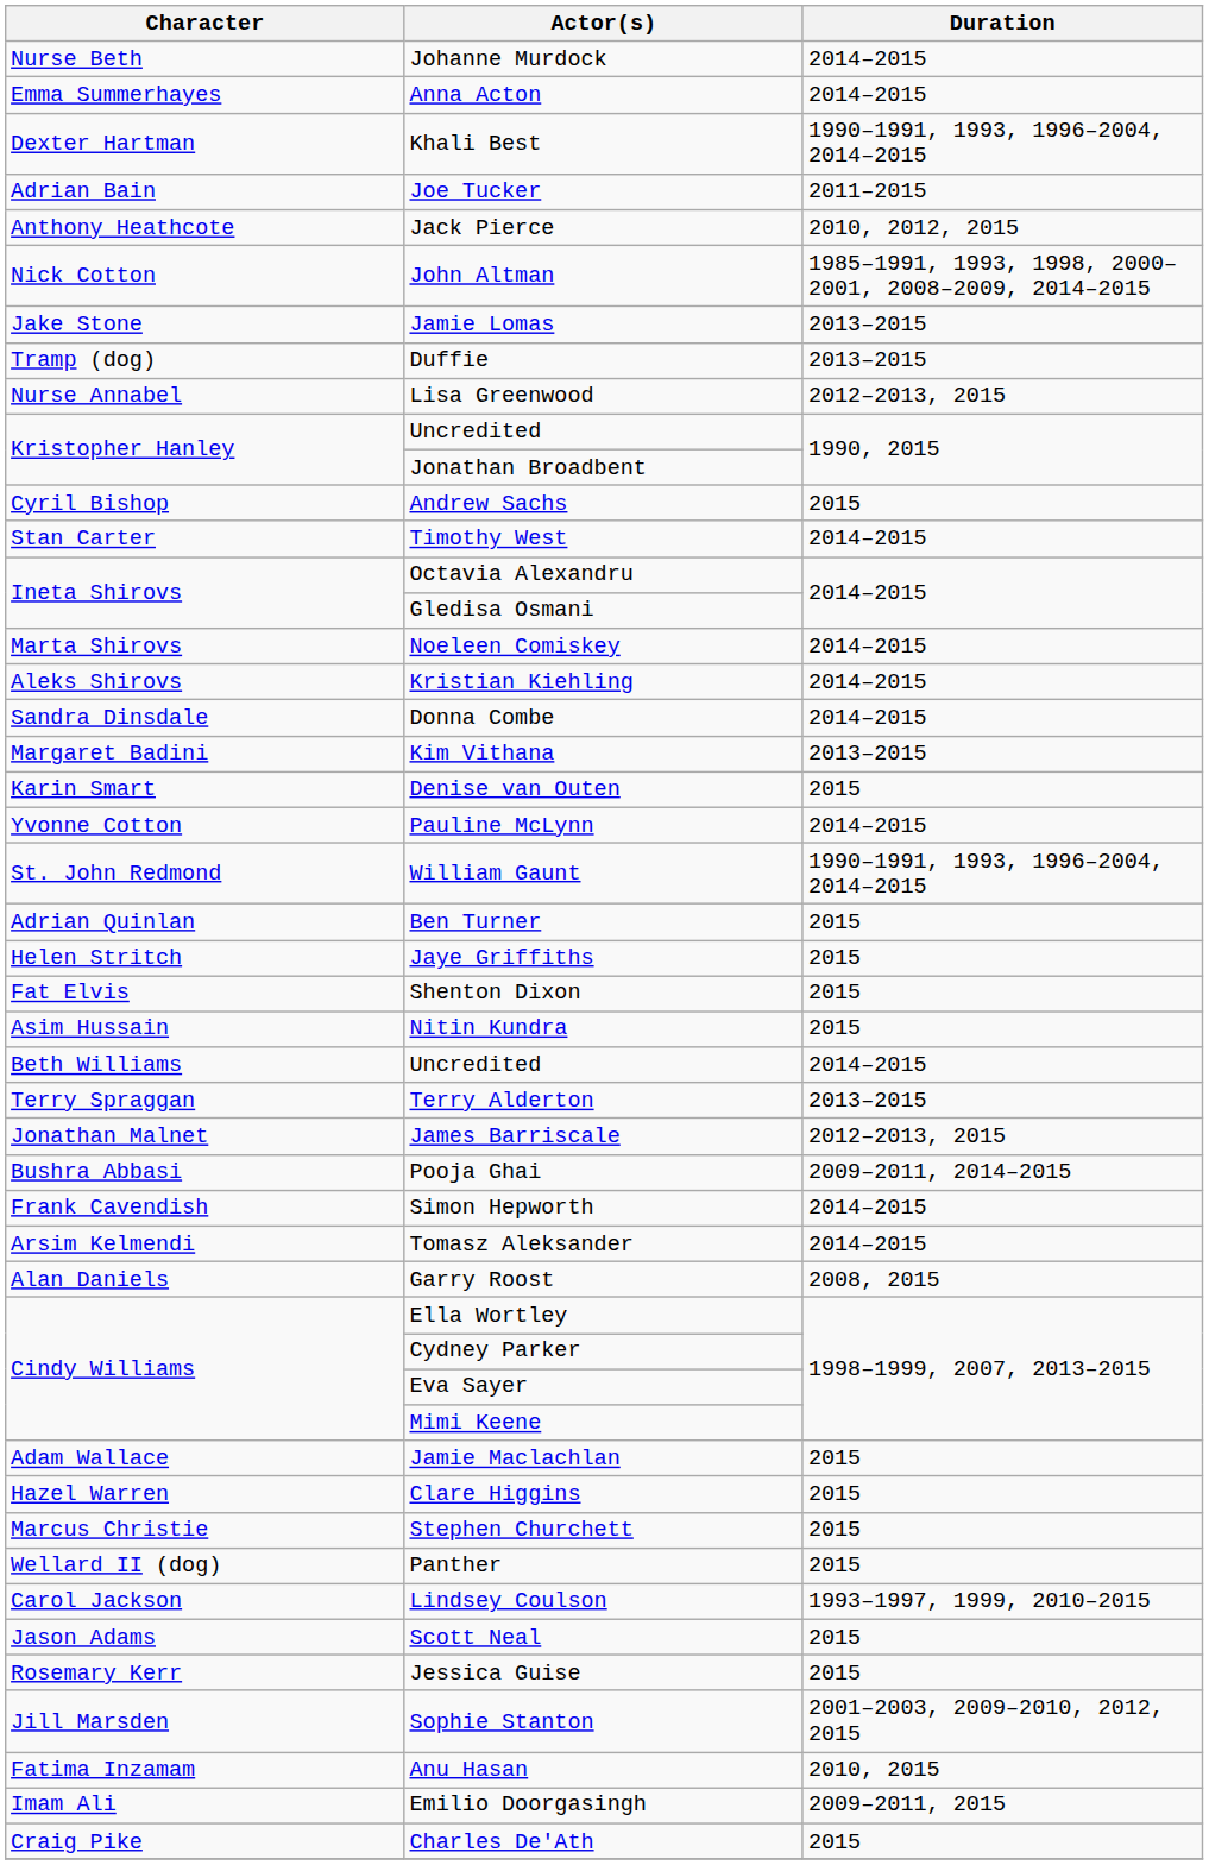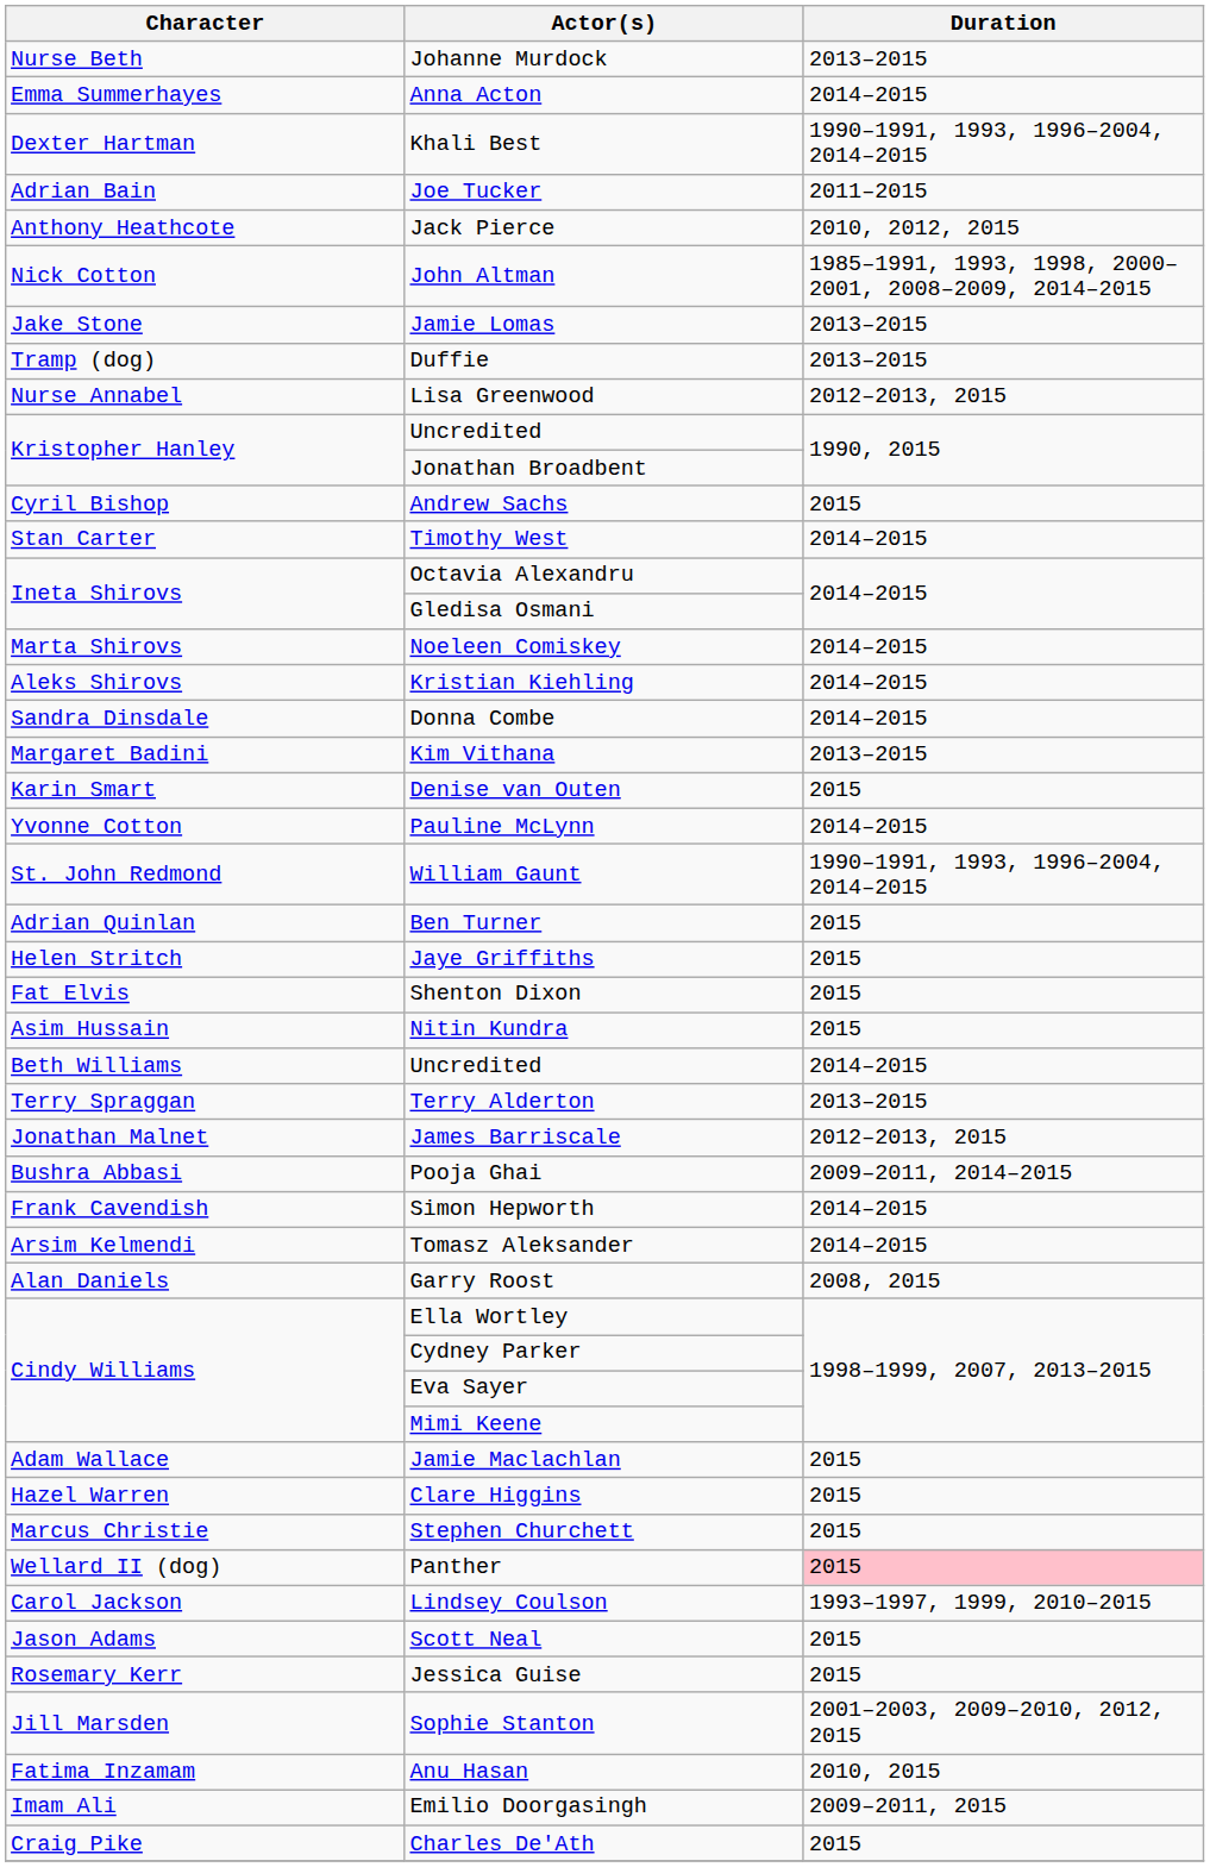Johanne Murdock | Duration: 2014–2015 -> 2013–2015
Panther | Duration: no background -> pink background
